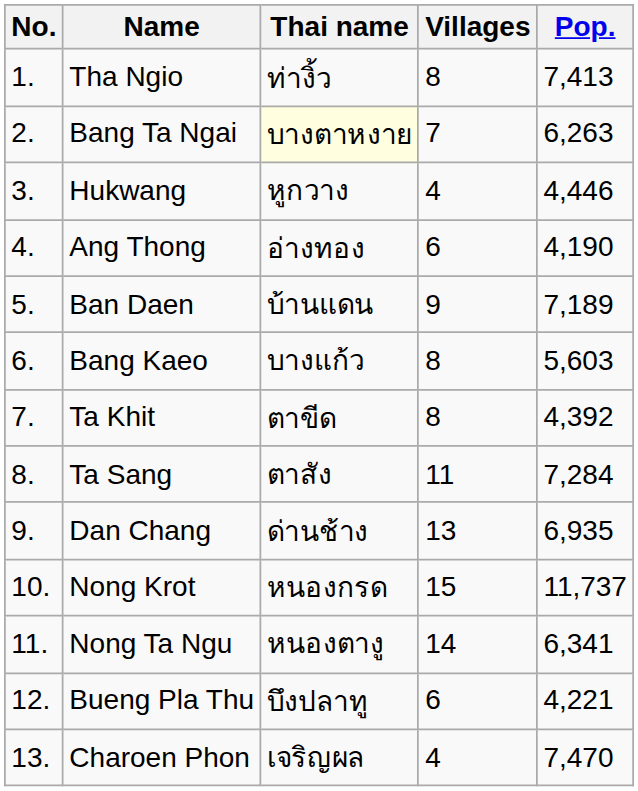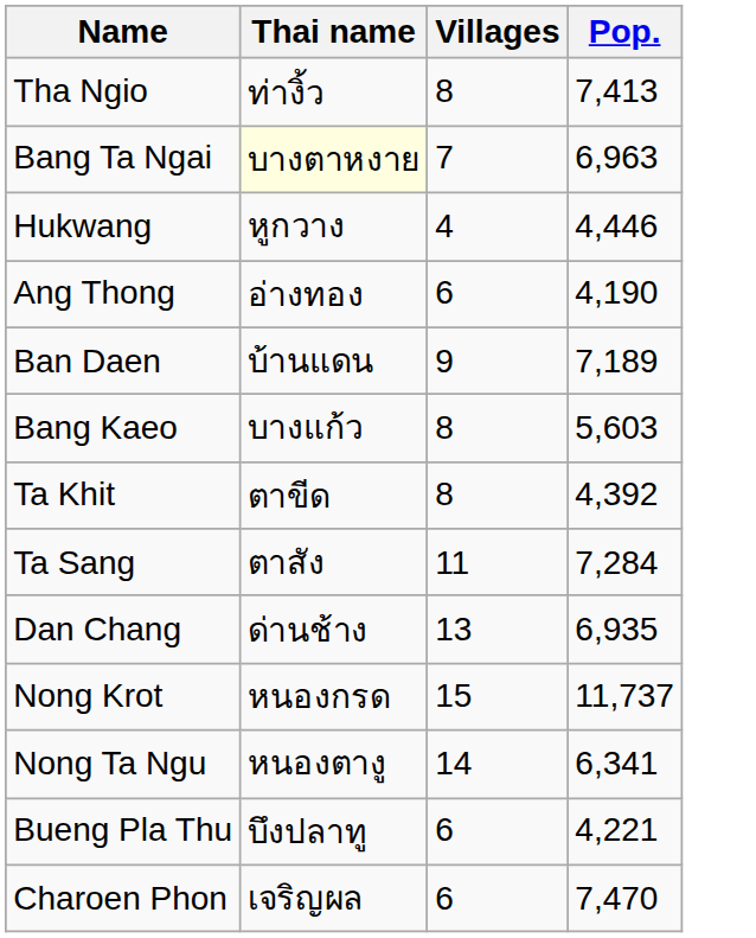- column: No. | 1. | 2. | 3. | 4. | 5. | 6. | 7. | 8. | 9. | 10. | 11. | 12. | 13.
Bang Ta Ngai | Pop.: 6,263 -> 6,963
Charoen Phon | Villages: 4 -> 6
